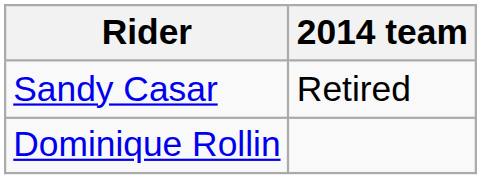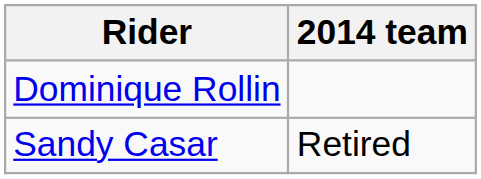rows swapped: Sandy Casar <-> Dominique Rollin
